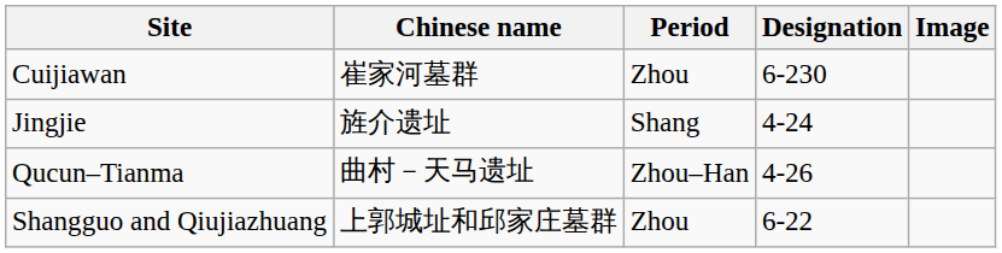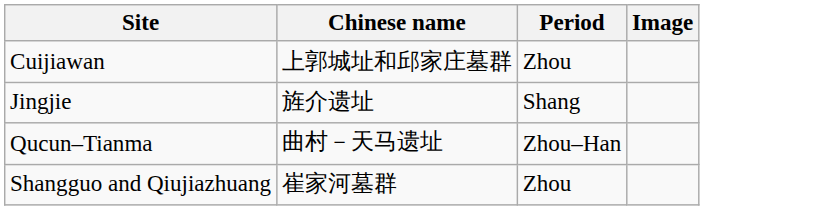- column: Designation | 6-230 | 4-24 | 4-26 | 6-22
Cuijiawan | Chinese name: 崔家河墓群 -> 上郭城址和邱家庄墓群
Shangguo and Qiujiazhuang | Chinese name: 上郭城址和邱家庄墓群 -> 崔家河墓群
